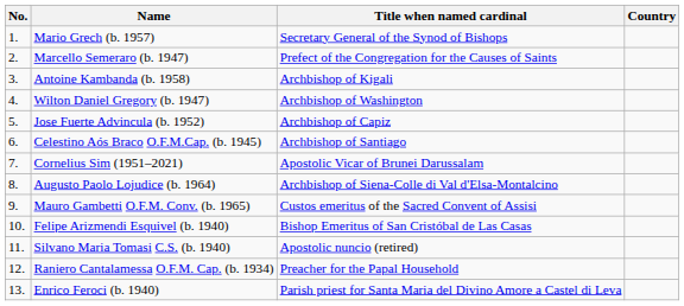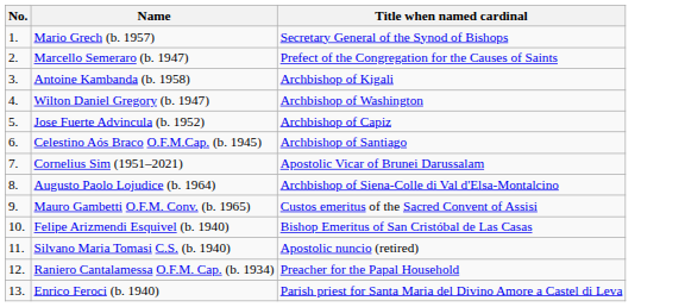- column: Country
